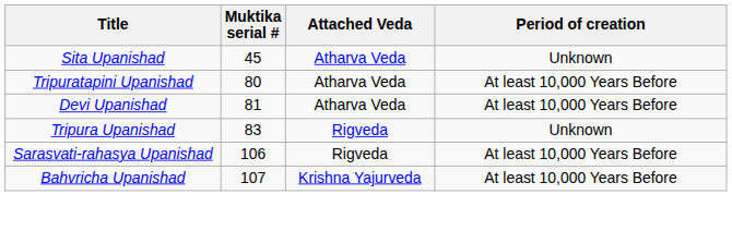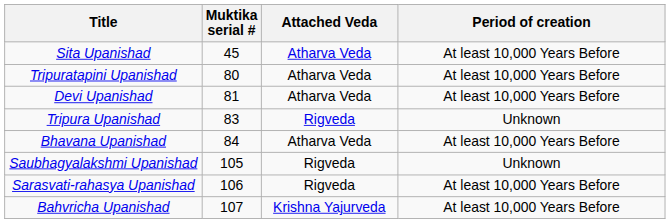Sita Upanishad | Period of creation: Unknown -> At least 10,000 Years Before
+ row: Bhavana Upanishad | 84 | Atharva Veda | At least 10,000 Years Before
+ row: Saubhagyalakshmi Upanishad | 105 | Rigveda | Unknown
